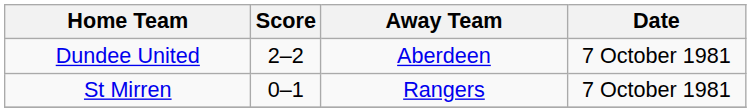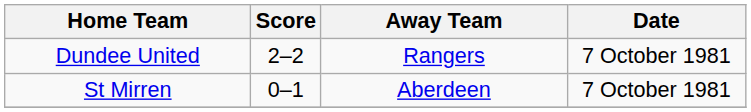Dundee United | Away Team: Aberdeen -> Rangers
St Mirren | Away Team: Rangers -> Aberdeen
